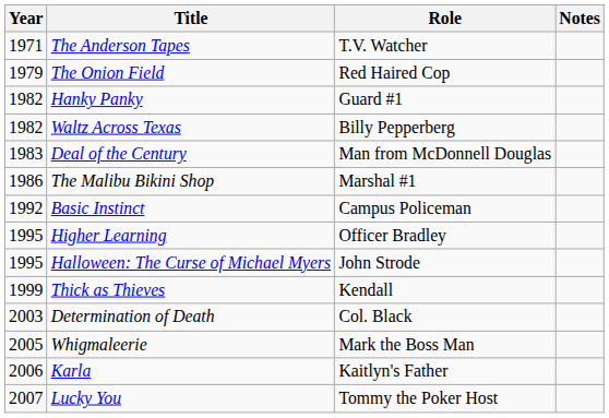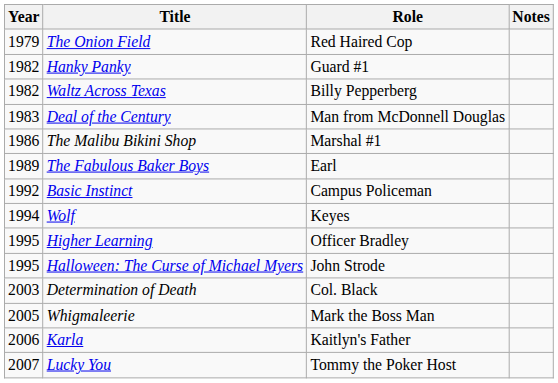- row: 1971 | The Anderson Tapes | T.V. Watcher
+ row: 1989 | The Fabulous Baker Boys | Earl
+ row: 1994 | Wolf | Keyes
- row: 1999 | Thick as Thieves | Kendall
